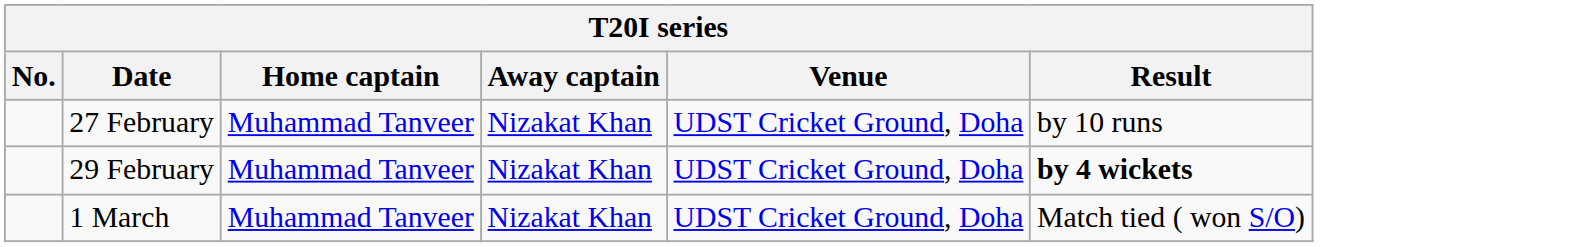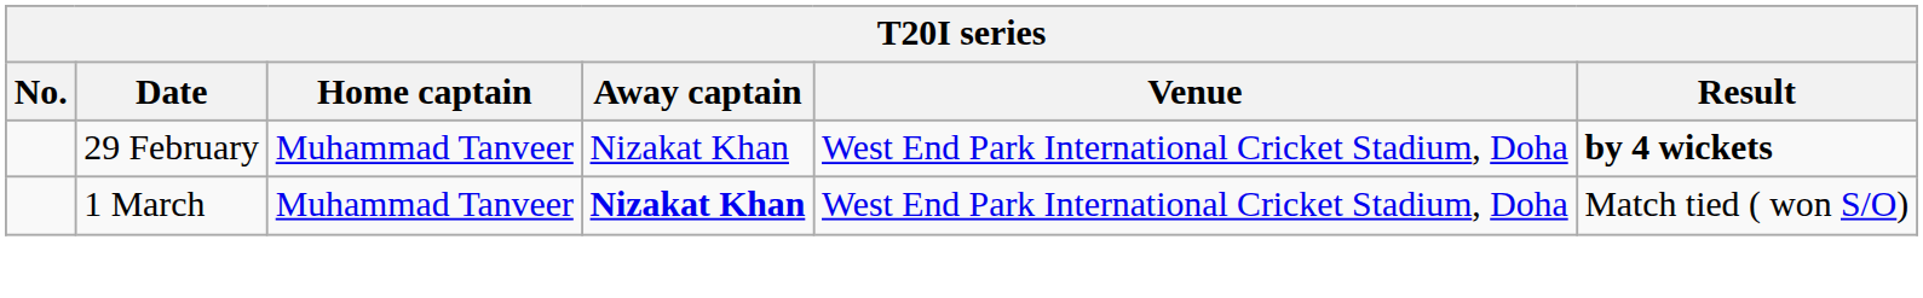- row: 27 February | Muhammad Tanveer | Nizakat Khan | UDST Cricket Ground, Doha | by 10 runs
29 February | Venue: UDST Cricket Ground, Doha -> West End Park International Cricket Stadium, Doha
1 March | Away captain: normal -> bold
1 March | Venue: UDST Cricket Ground, Doha -> West End Park International Cricket Stadium, Doha
